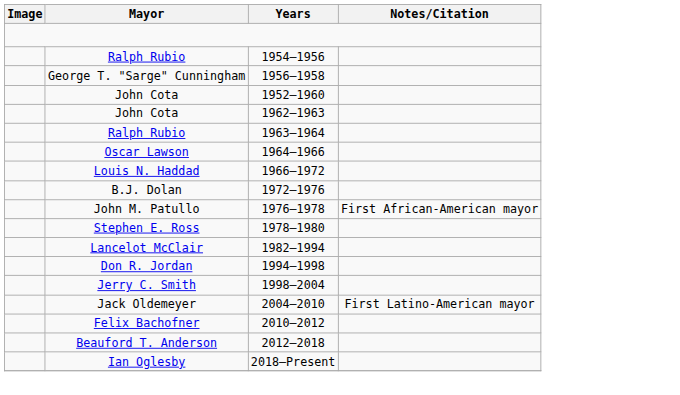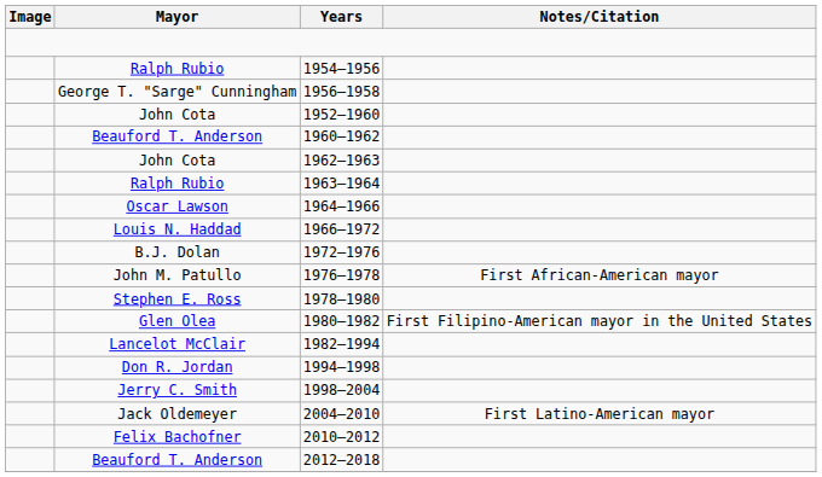+ row: Beauford T. Anderson | 1960–1962
+ row: Glen Olea | 1980–1982 | First Filipino-American mayor in the United States
- row: Ian Oglesby | 2018–Present
